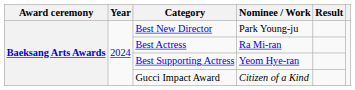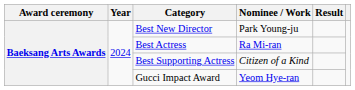Best Supporting Actress | Nominee / Work: Yeom Hye-ran -> Citizen of a Kind
Gucci Impact Award | Nominee / Work: Citizen of a Kind -> Yeom Hye-ran
